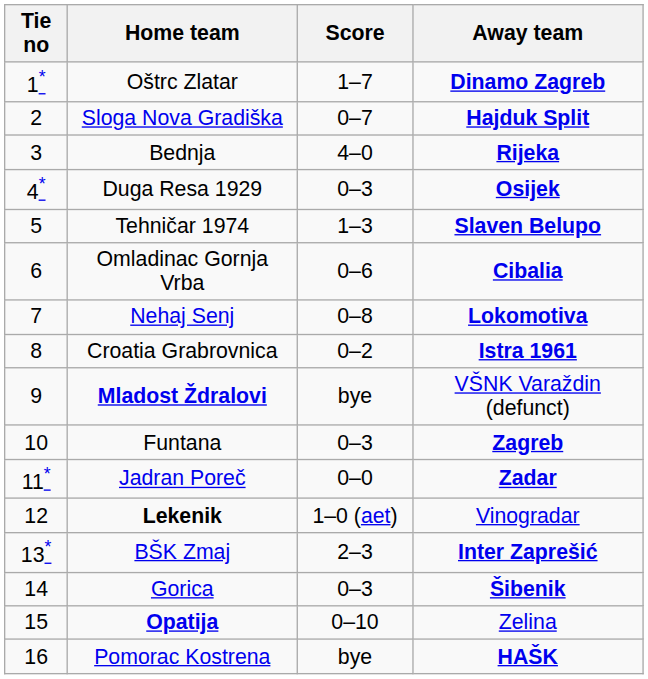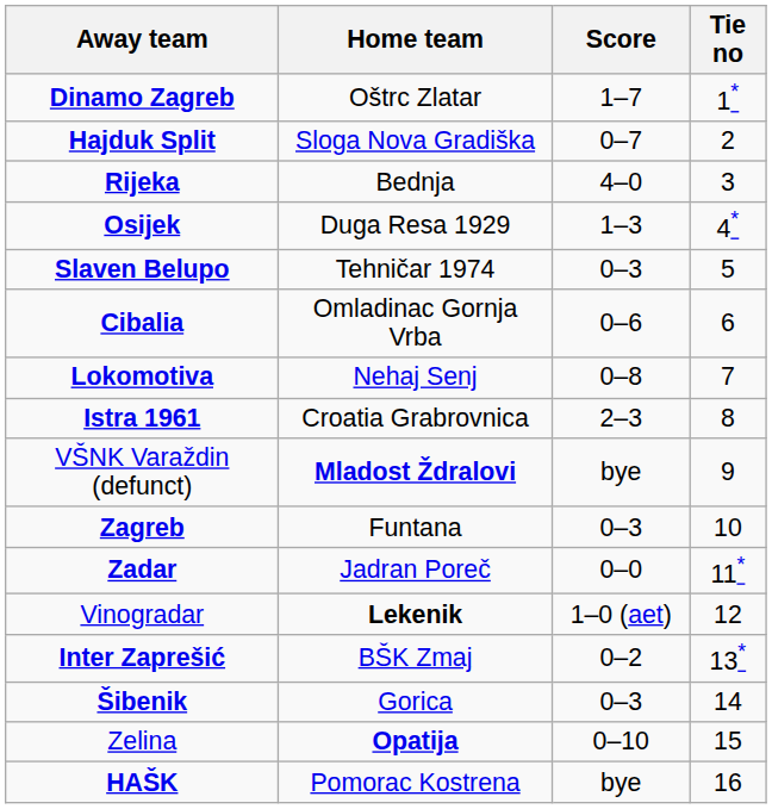columns swapped: Tie no <-> Away team
Duga Resa 1929 | Score: 0–3 -> 1–3
Tehničar 1974 | Score: 1–3 -> 0–3
Croatia Grabrovnica | Score: 0–2 -> 2–3
BŠK Zmaj | Score: 2–3 -> 0–2
